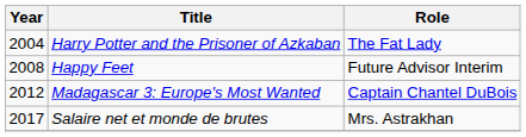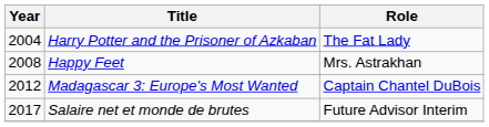Happy Feet | Role: Future Advisor Interim -> Mrs. Astrakhan
Salaire net et monde de brutes | Role: Mrs. Astrakhan -> Future Advisor Interim
